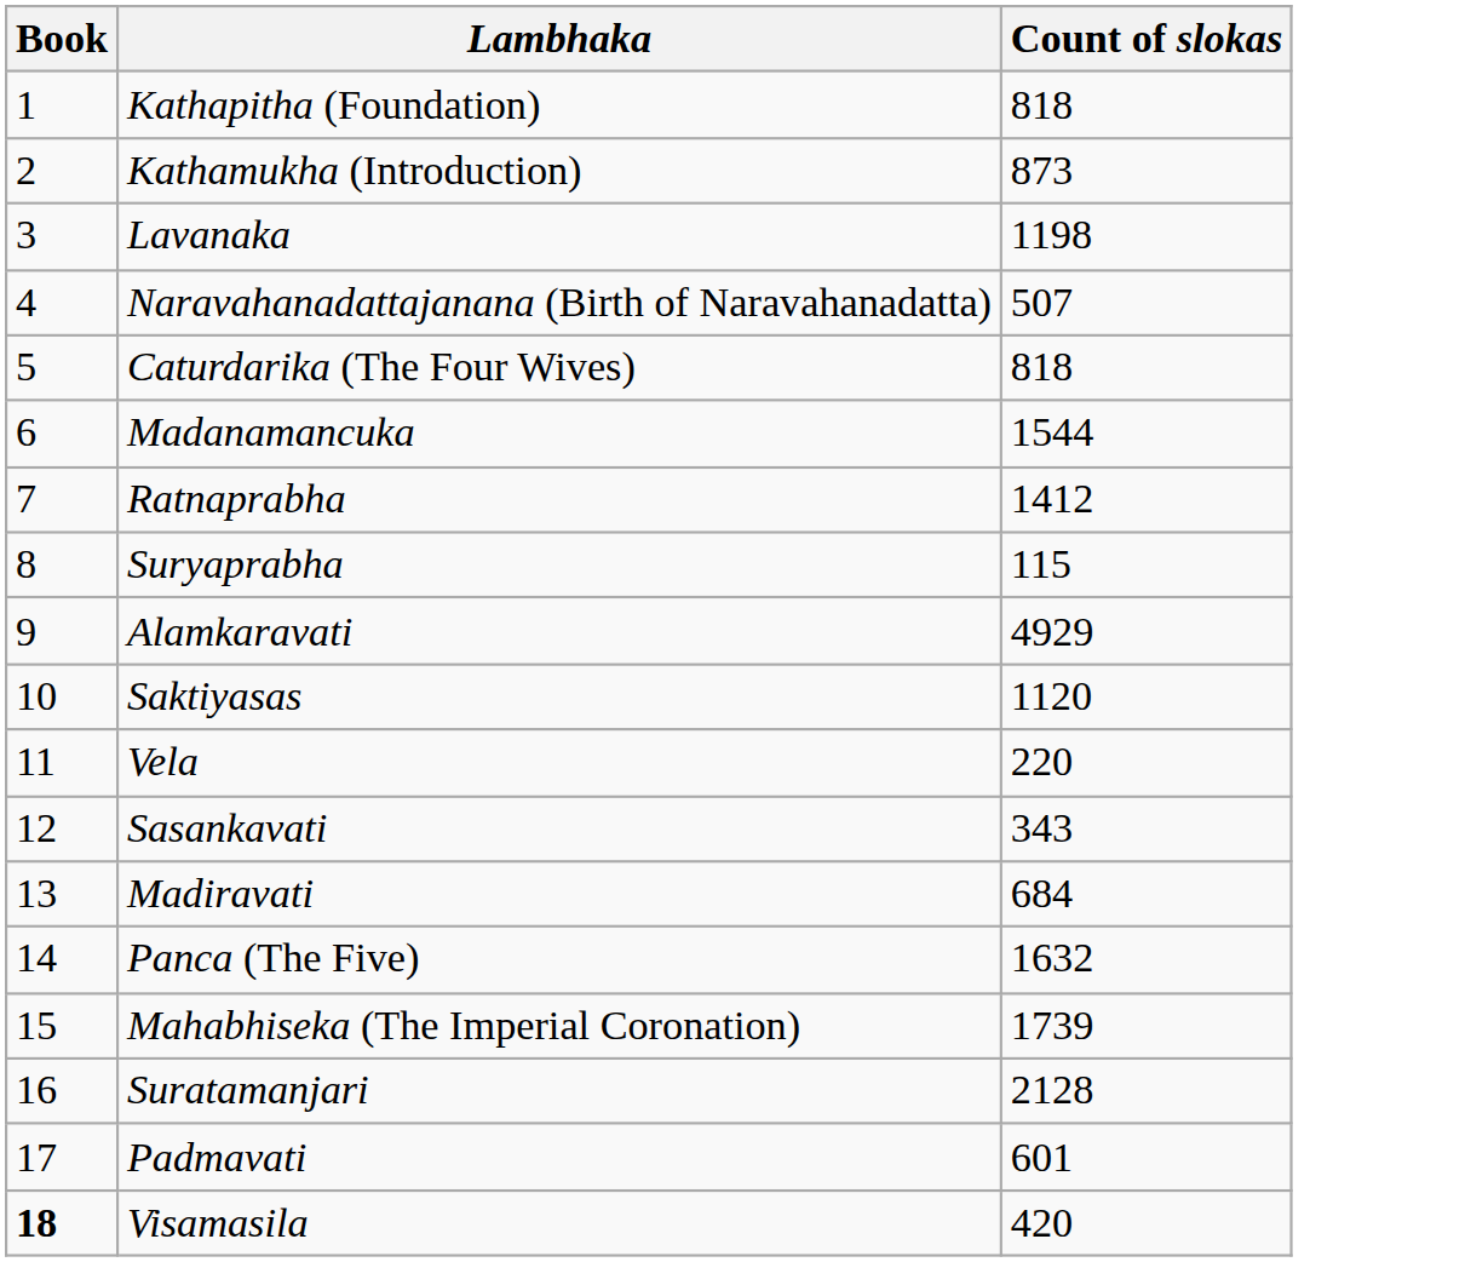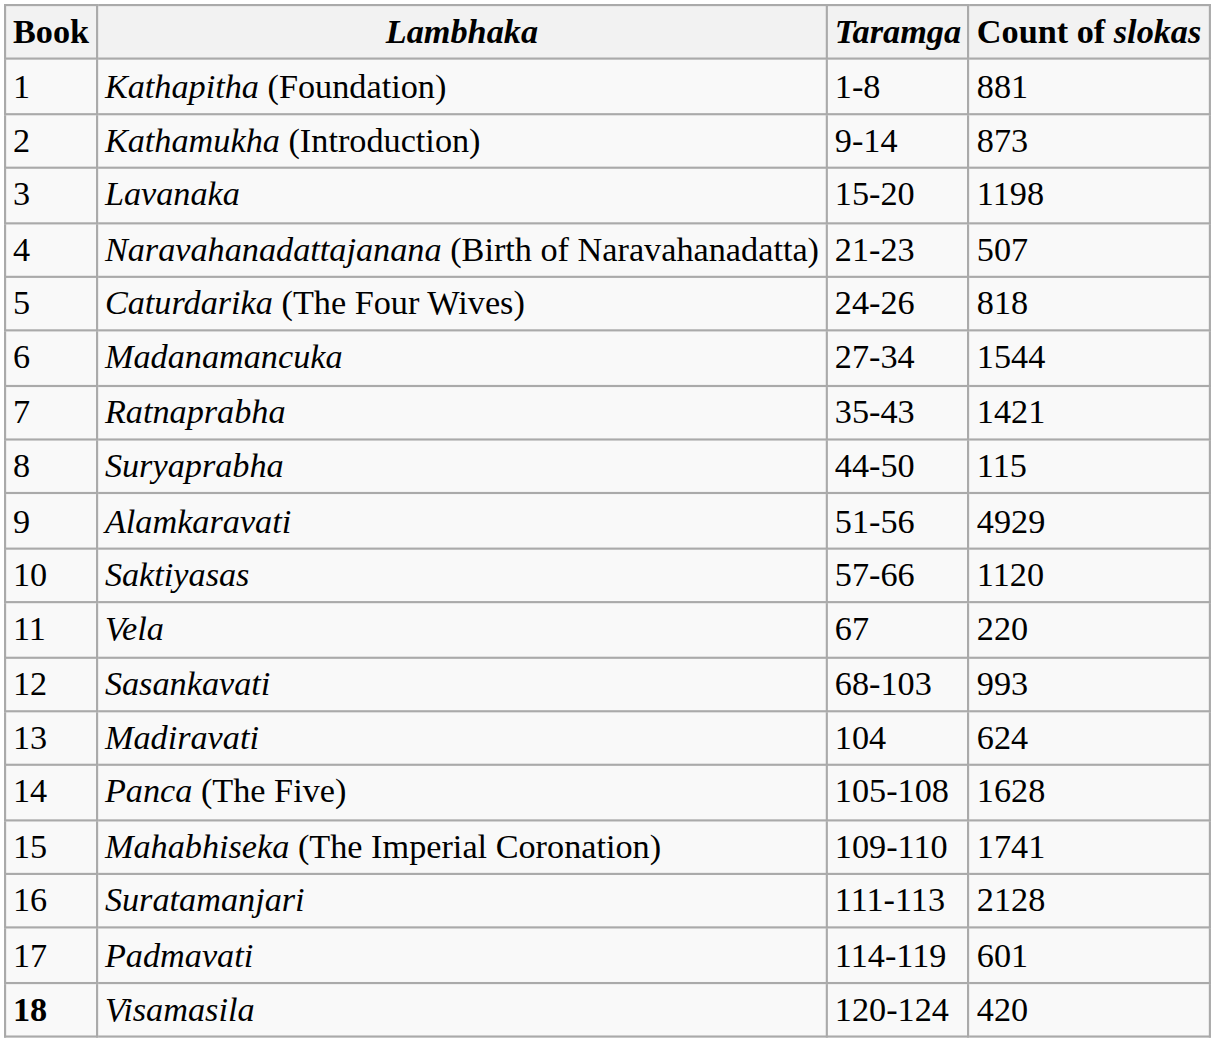+ column: Taramga | 1-8 | 9-14 | 15-20 | 21-23 | 24-26 | 27-34 | 35-43 | 44-50 | 51-56 | 57-66 | 67 | 68-103 | 104 | 105-108 | 109-110 | 111-113 | 114-119 | 120-124
Kathapitha (Foundation) | Count of slokas: 818 -> 881
Ratnaprabha | Count of slokas: 1412 -> 1421
Sasankavati | Count of slokas: 343 -> 993
Madiravati | Count of slokas: 684 -> 624
Panca (The Five) | Count of slokas: 1632 -> 1628
Mahabhiseka (The Imperial Coronation) | Count of slokas: 1739 -> 1741
